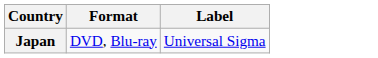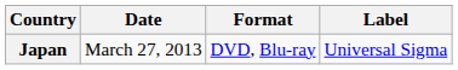+ column: Date | March 27, 2013
